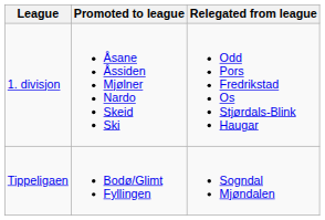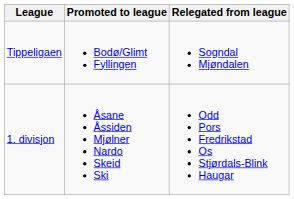rows swapped: Tippeligaen <-> 1. divisjon
